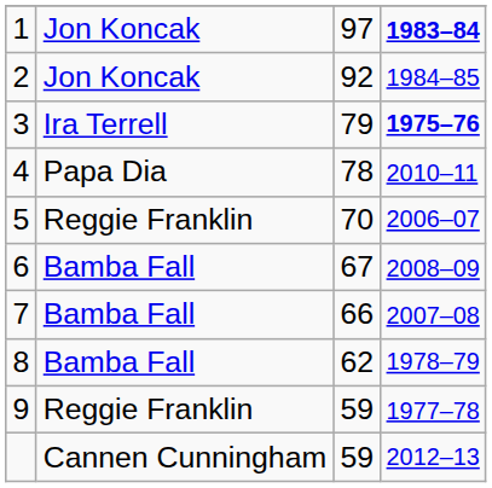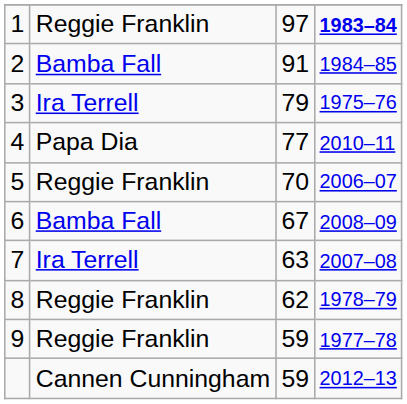1 | column 2: Jon Koncak -> Reggie Franklin
2 | column 2: Jon Koncak -> Bamba Fall
2 | column 3: 92 -> 91
3 | column 4: bold -> normal
4 | column 3: 78 -> 77
7 | column 2: Bamba Fall -> Ira Terrell
7 | column 3: 66 -> 63
8 | column 2: Bamba Fall -> Reggie Franklin
